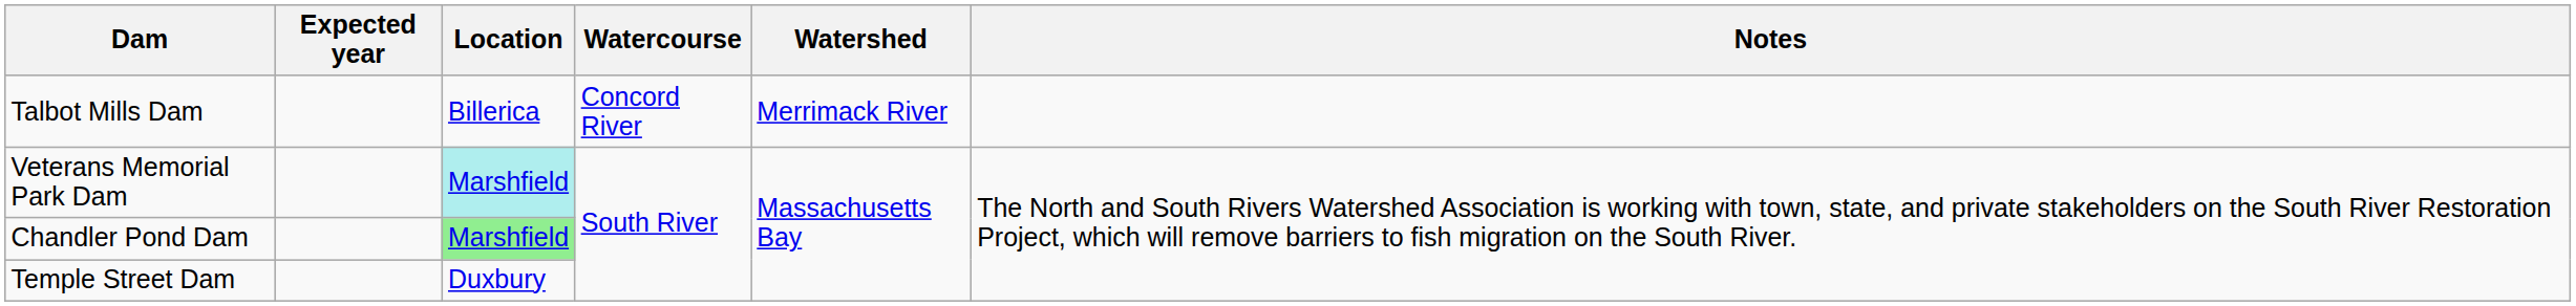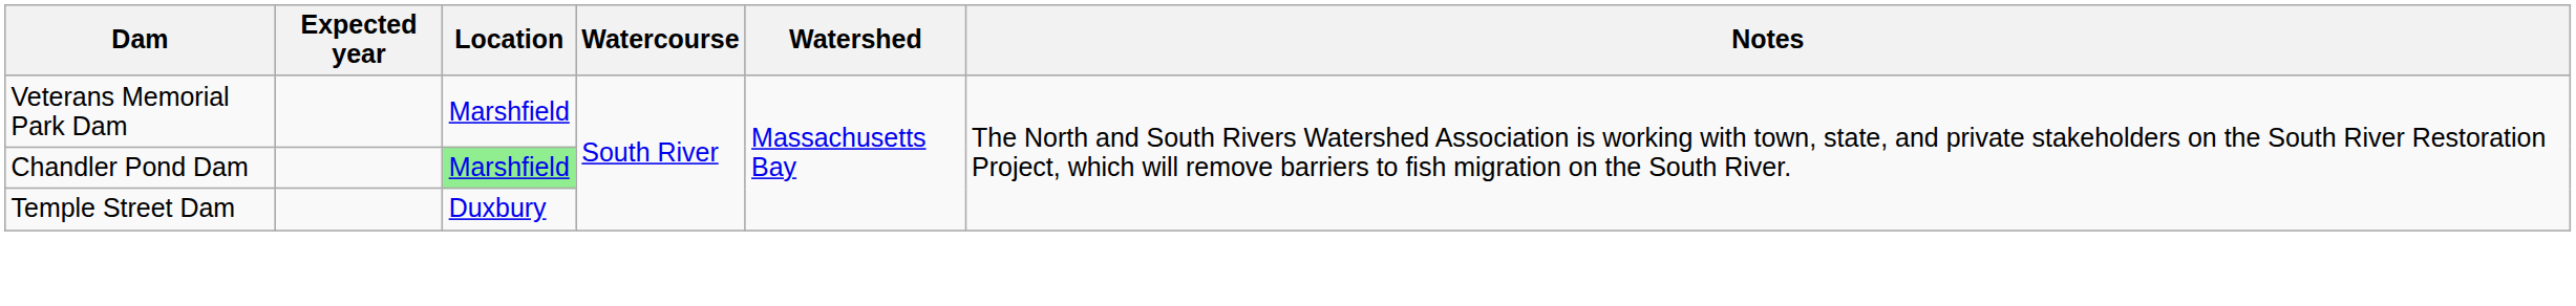- row: Talbot Mills Dam | Billerica | Concord River | Merrimack River
Veterans Memorial Park Dam | Location: paleturquoise background -> no background
